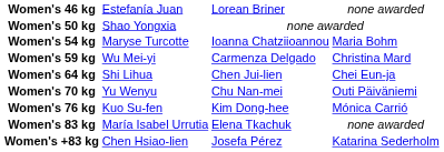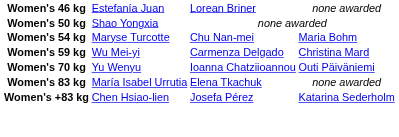Women's 54 kg | column 3: Ioanna Chatziioannou -> Chu Nan-mei
- row: Women's 64 kg | Shi Lihua | Chen Jui-lien | Chei Eun-ja
Women's 70 kg | column 3: Chu Nan-mei -> Ioanna Chatziioannou
- row: Women's 76 kg | Kuo Su-fen | Kim Dong-hee | Mónica Carrió
